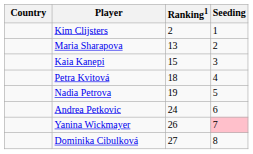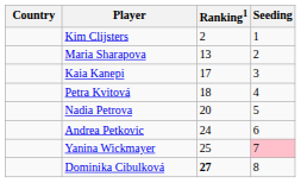Kaia Kanepi | Ranking1: 15 -> 17
Nadia Petrova | Ranking1: 19 -> 20
Yanina Wickmayer | Ranking1: 26 -> 25
Dominika Cibulková | Ranking1: normal -> bold
